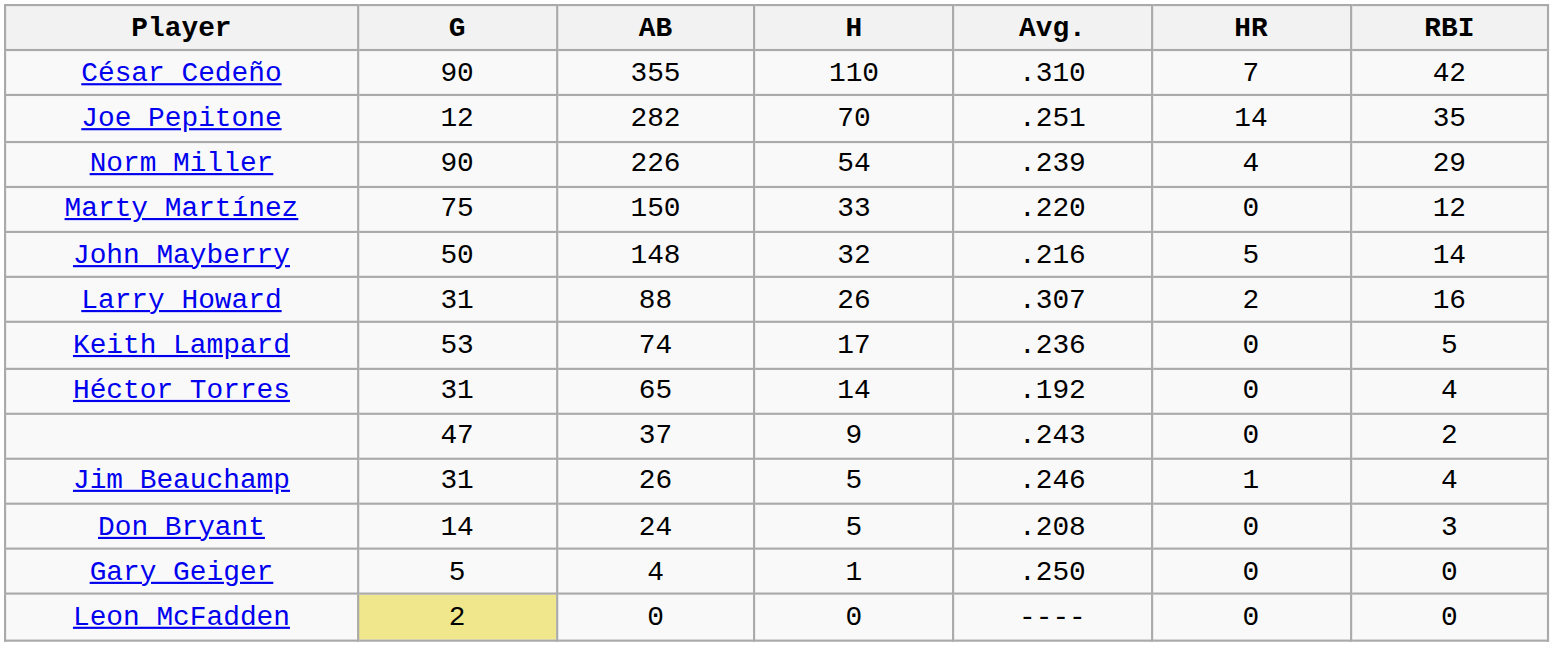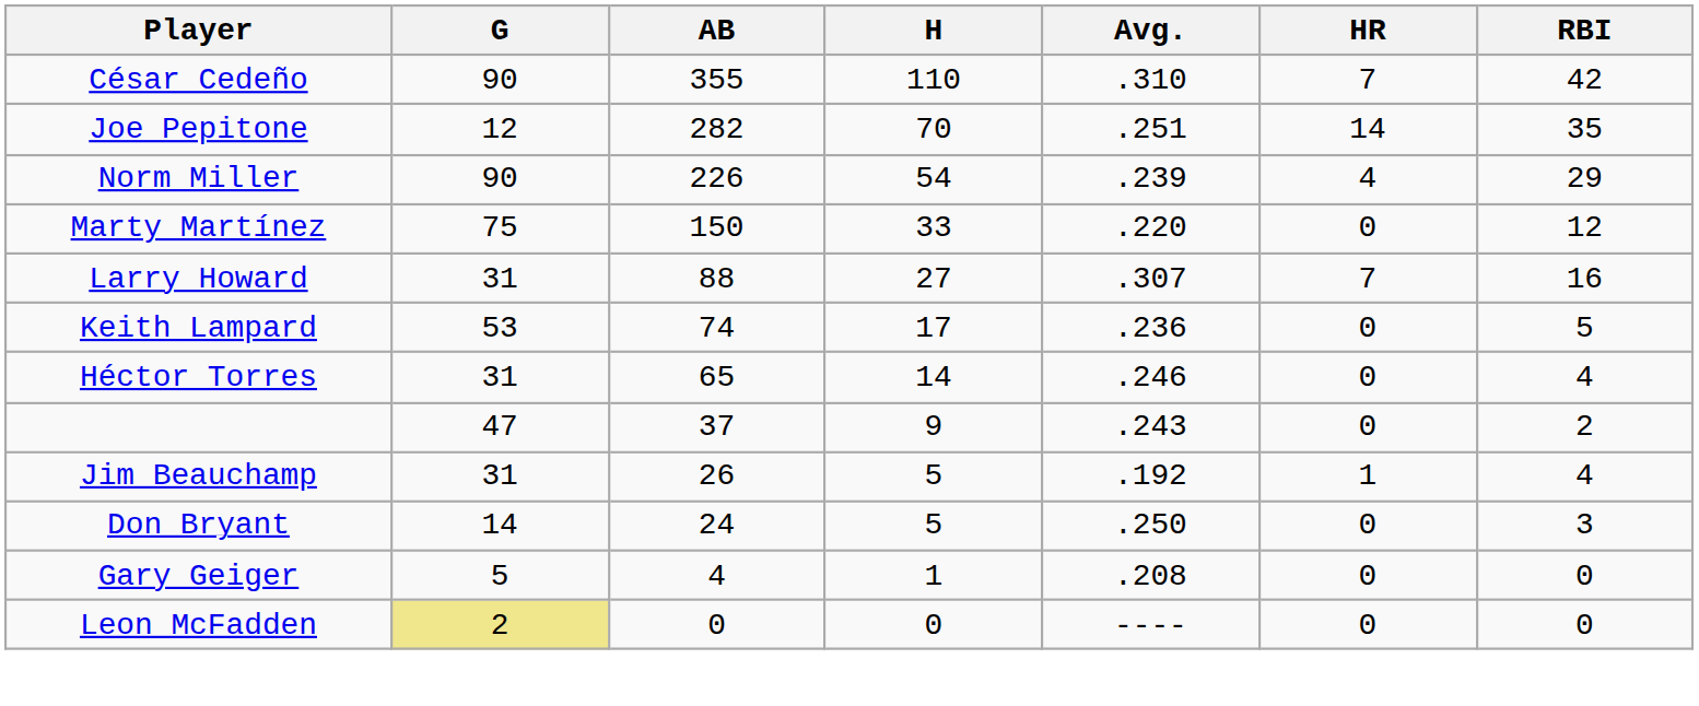- row: John Mayberry | 50 | 148 | 32 | .216 | 5 | 14
Larry Howard | H: 26 -> 27
Larry Howard | HR: 2 -> 7
Héctor Torres | Avg.: .192 -> .246
Jim Beauchamp | Avg.: .246 -> .192
Don Bryant | Avg.: .208 -> .250
Gary Geiger | Avg.: .250 -> .208
